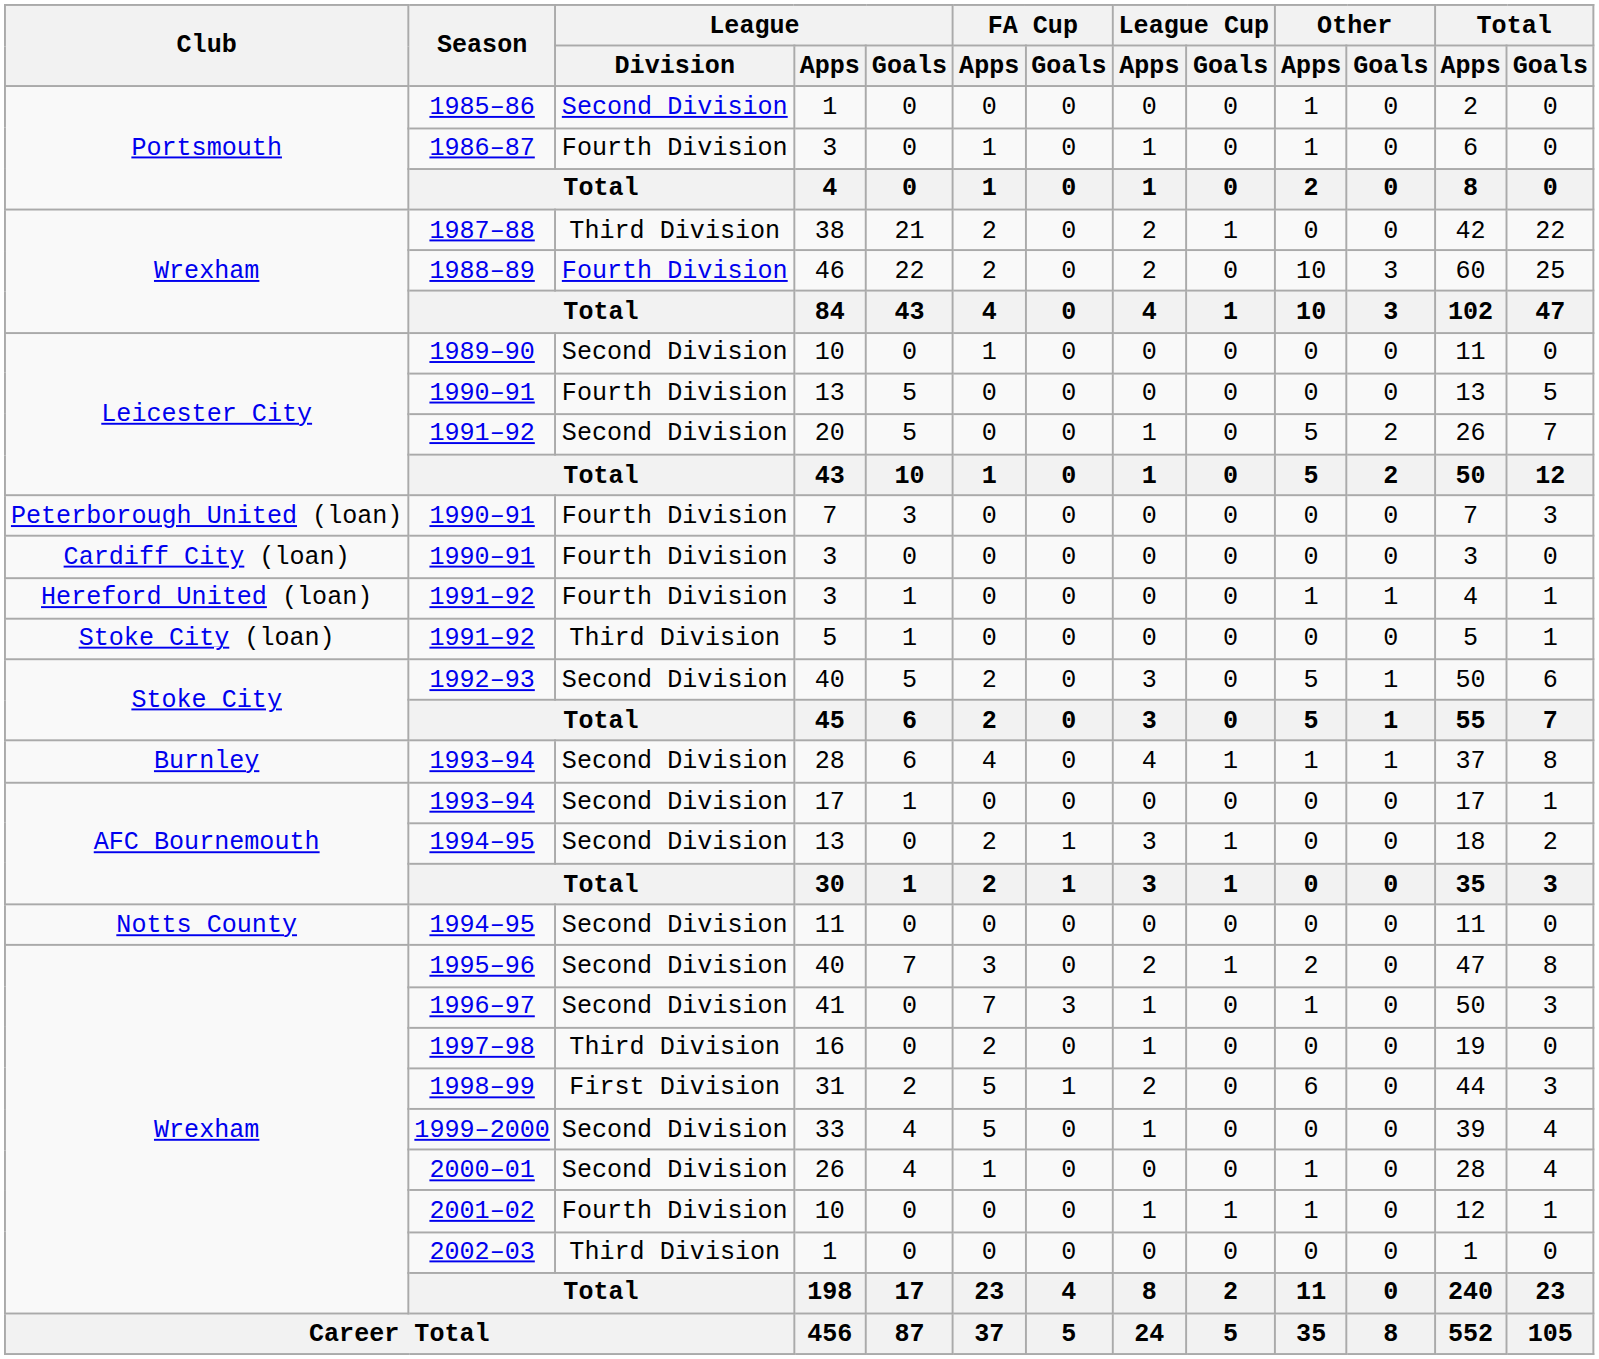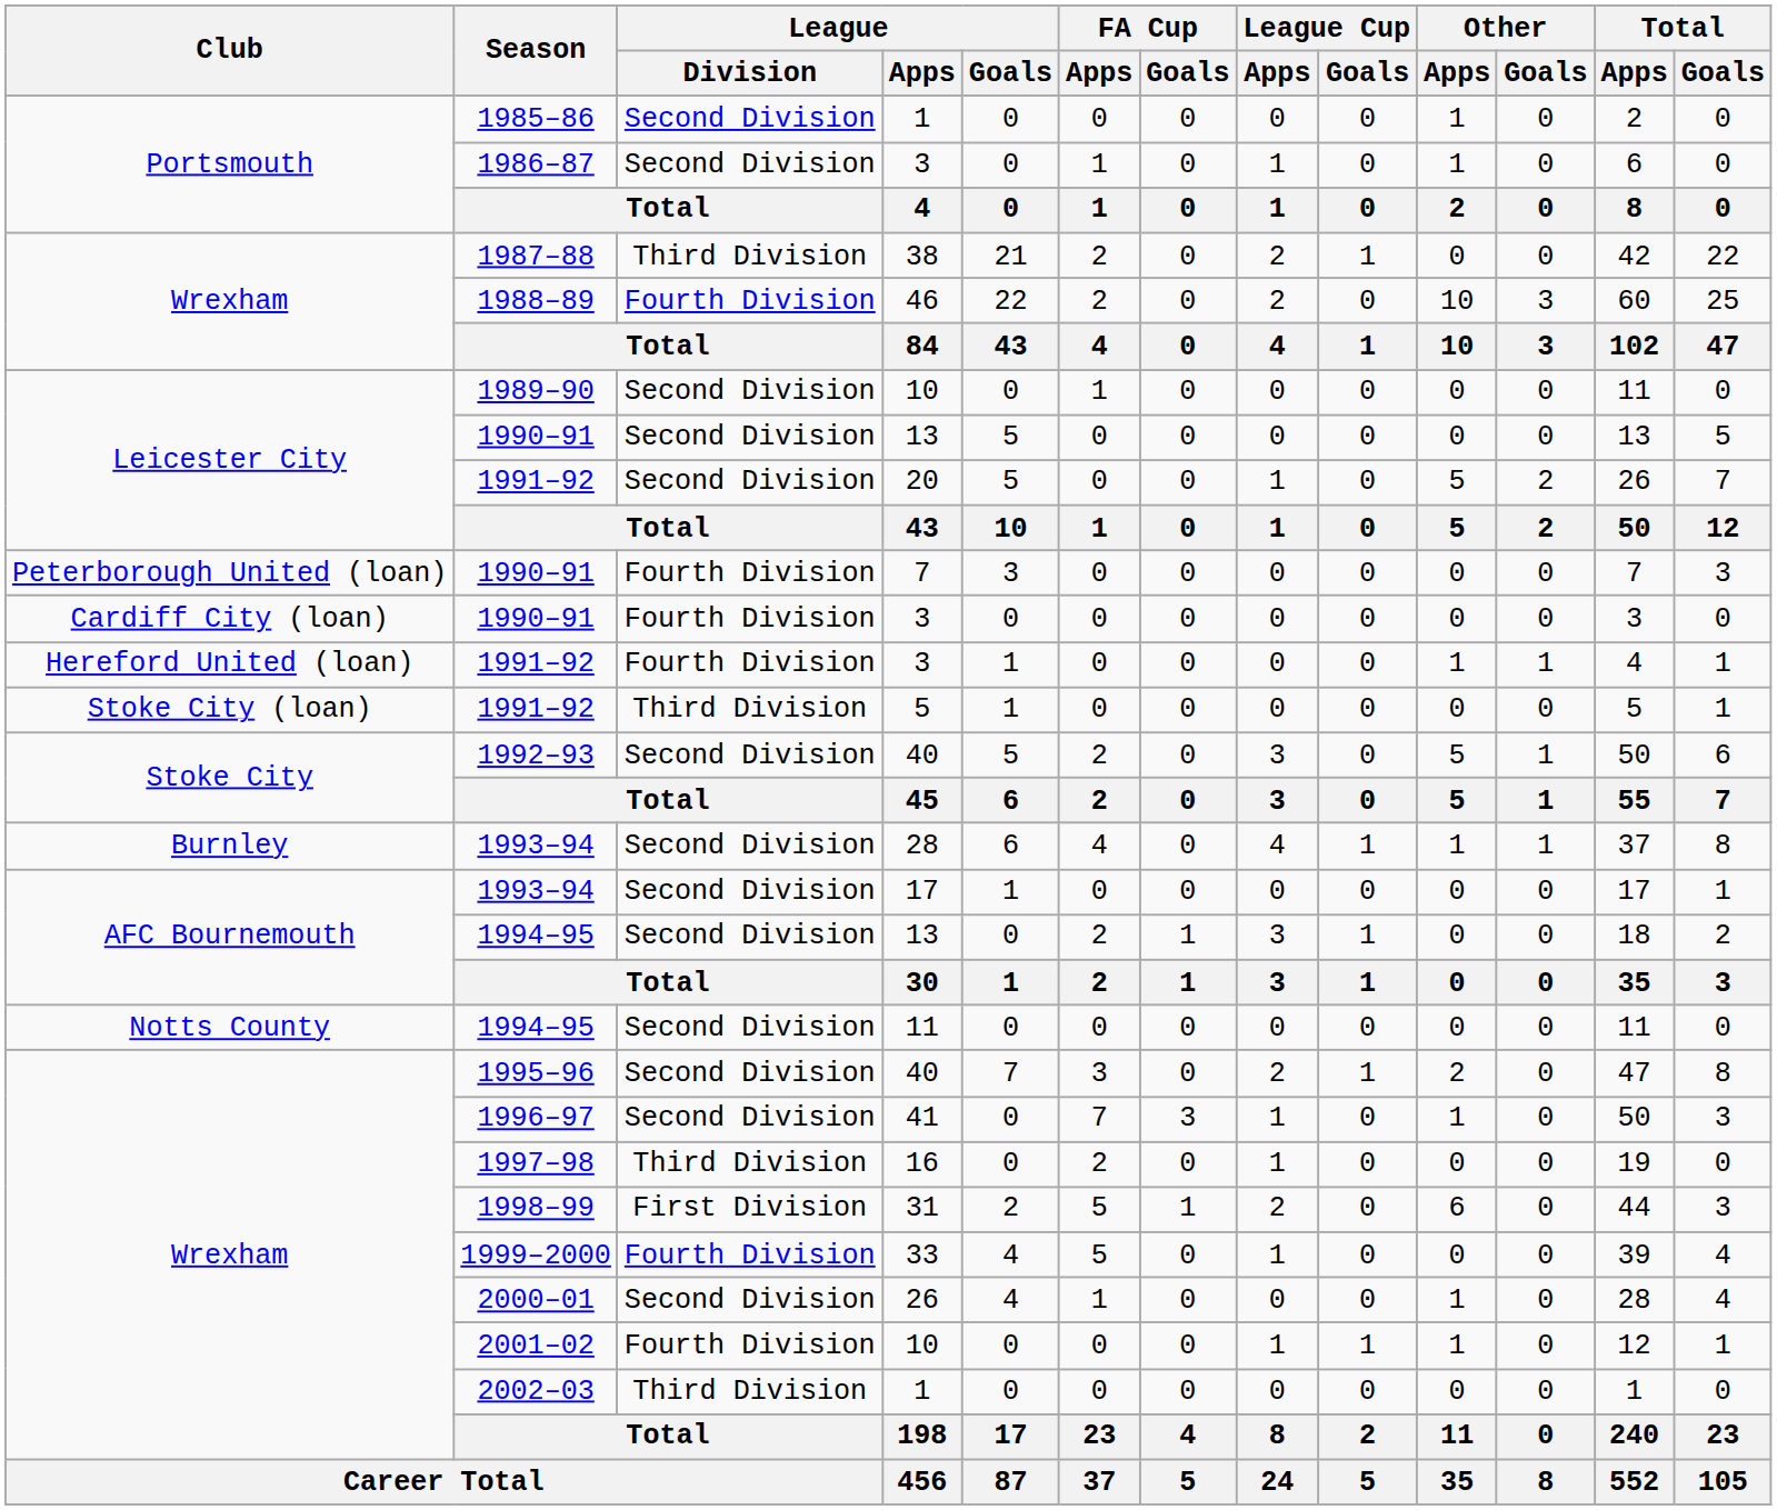1986–87 | League / Division: Fourth Division -> Second Division
1990–91 / 13 | League / Division: Fourth Division -> Second Division
1999–2000 | League / Division: Second Division -> Fourth Division
